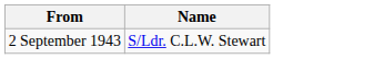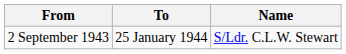+ column: To | 25 January 1944
